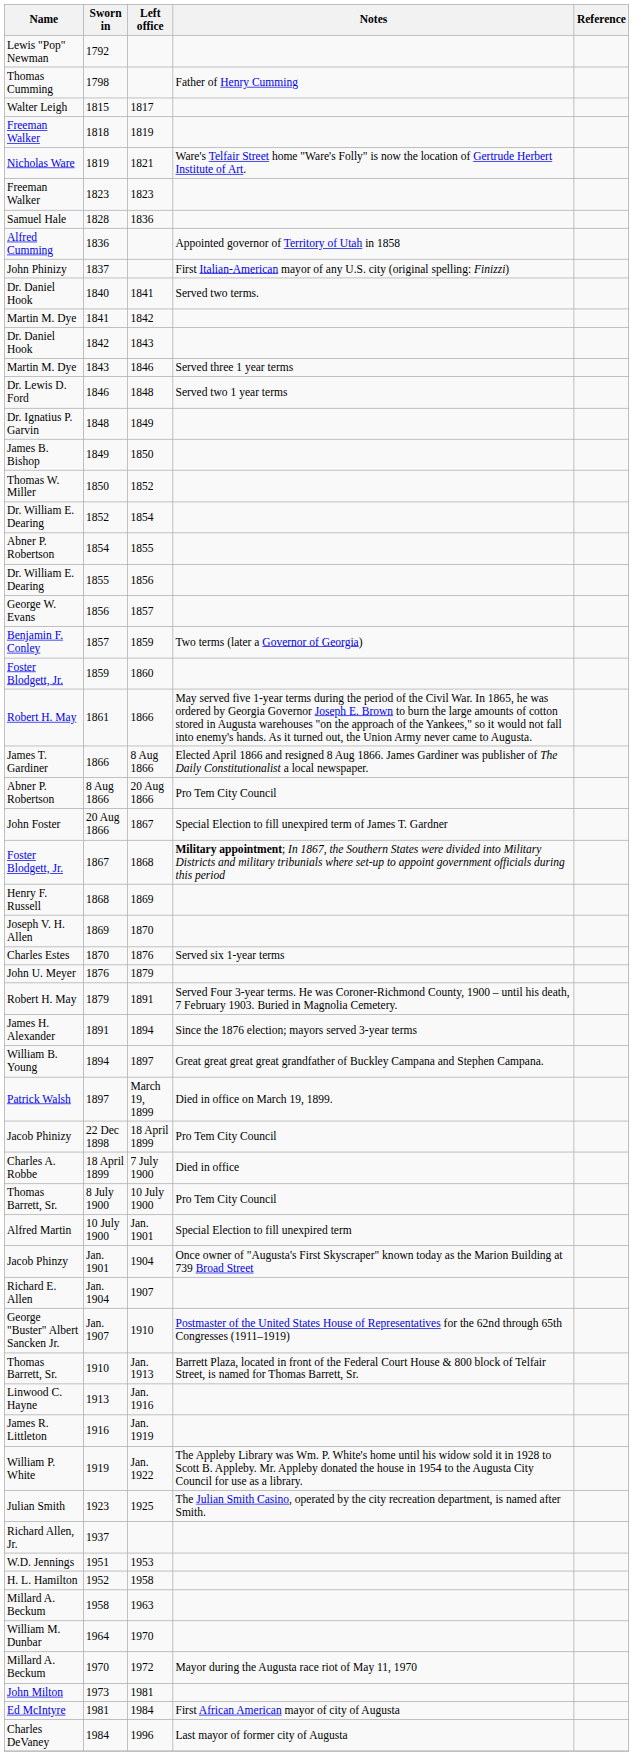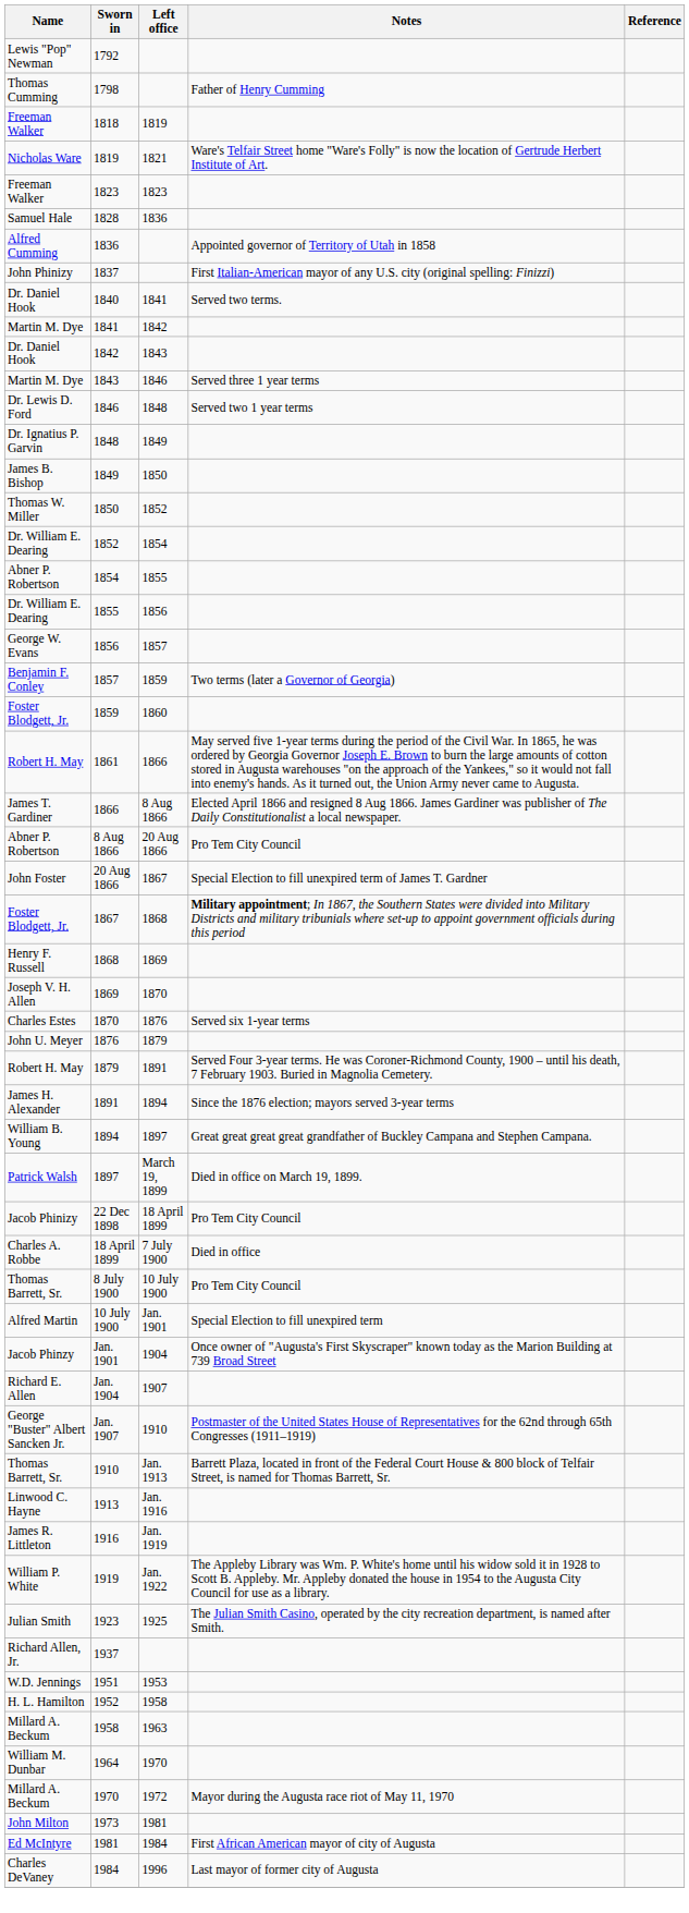- row: Walter Leigh | 1815 | 1817
